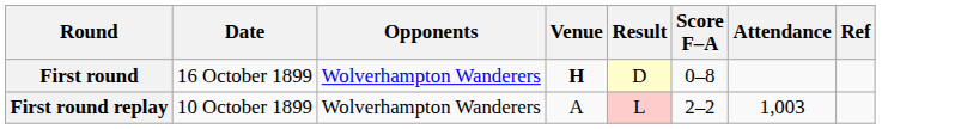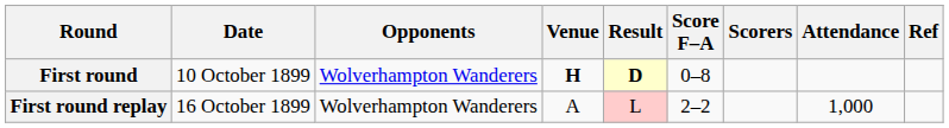+ column: Scorers
First round | Date: 16 October 1899 -> 10 October 1899
First round | Result: normal -> bold
First round replay | Date: 10 October 1899 -> 16 October 1899
First round replay | Attendance: 1,003 -> 1,000
